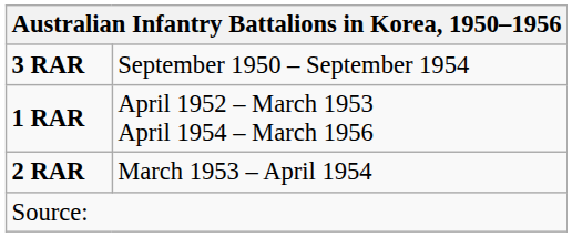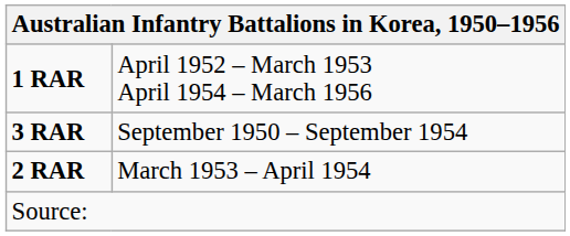rows swapped: 3 RAR <-> 1 RAR
